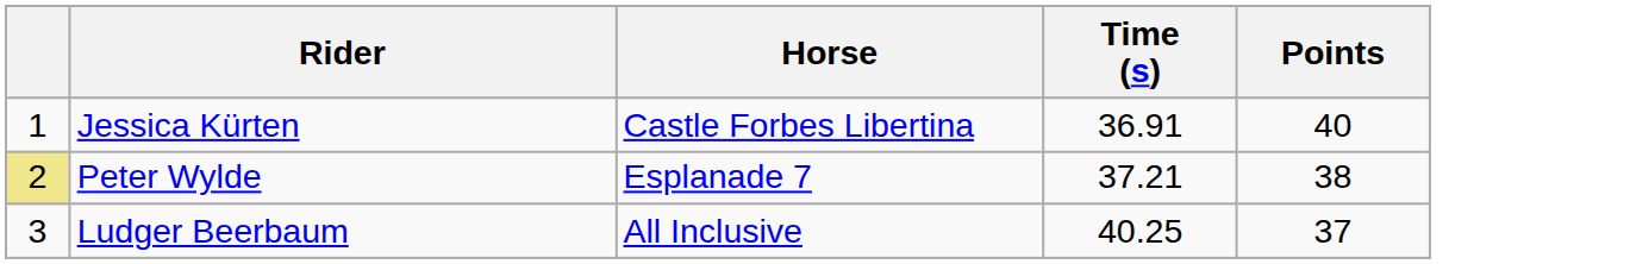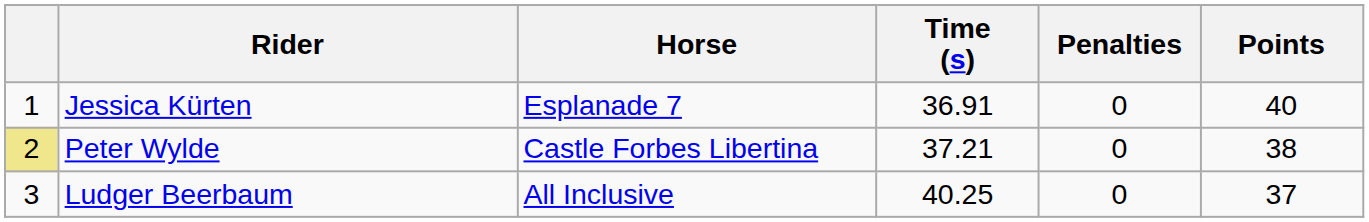+ column: Penalties | 0 | 0 | 0
Jessica Kürten | Horse: Castle Forbes Libertina -> Esplanade 7
Peter Wylde | Horse: Esplanade 7 -> Castle Forbes Libertina
